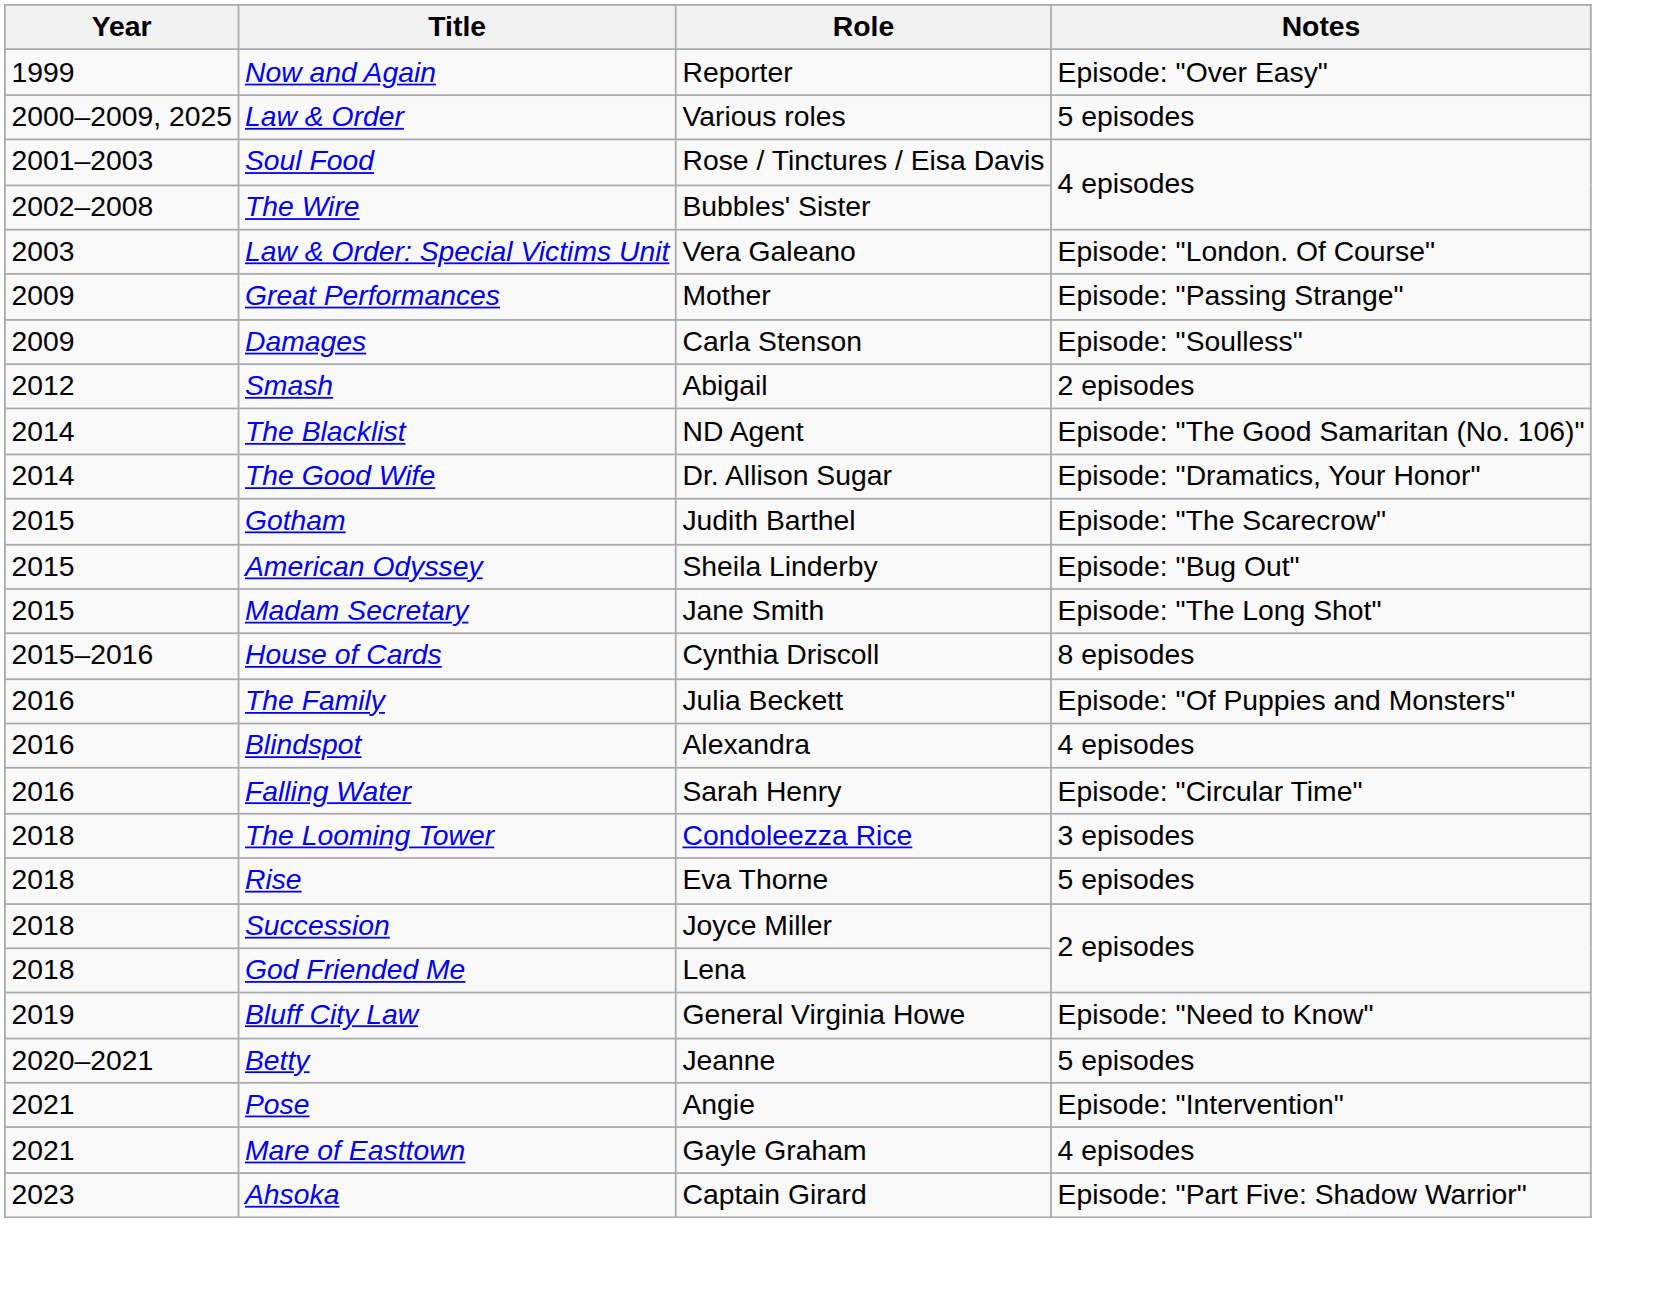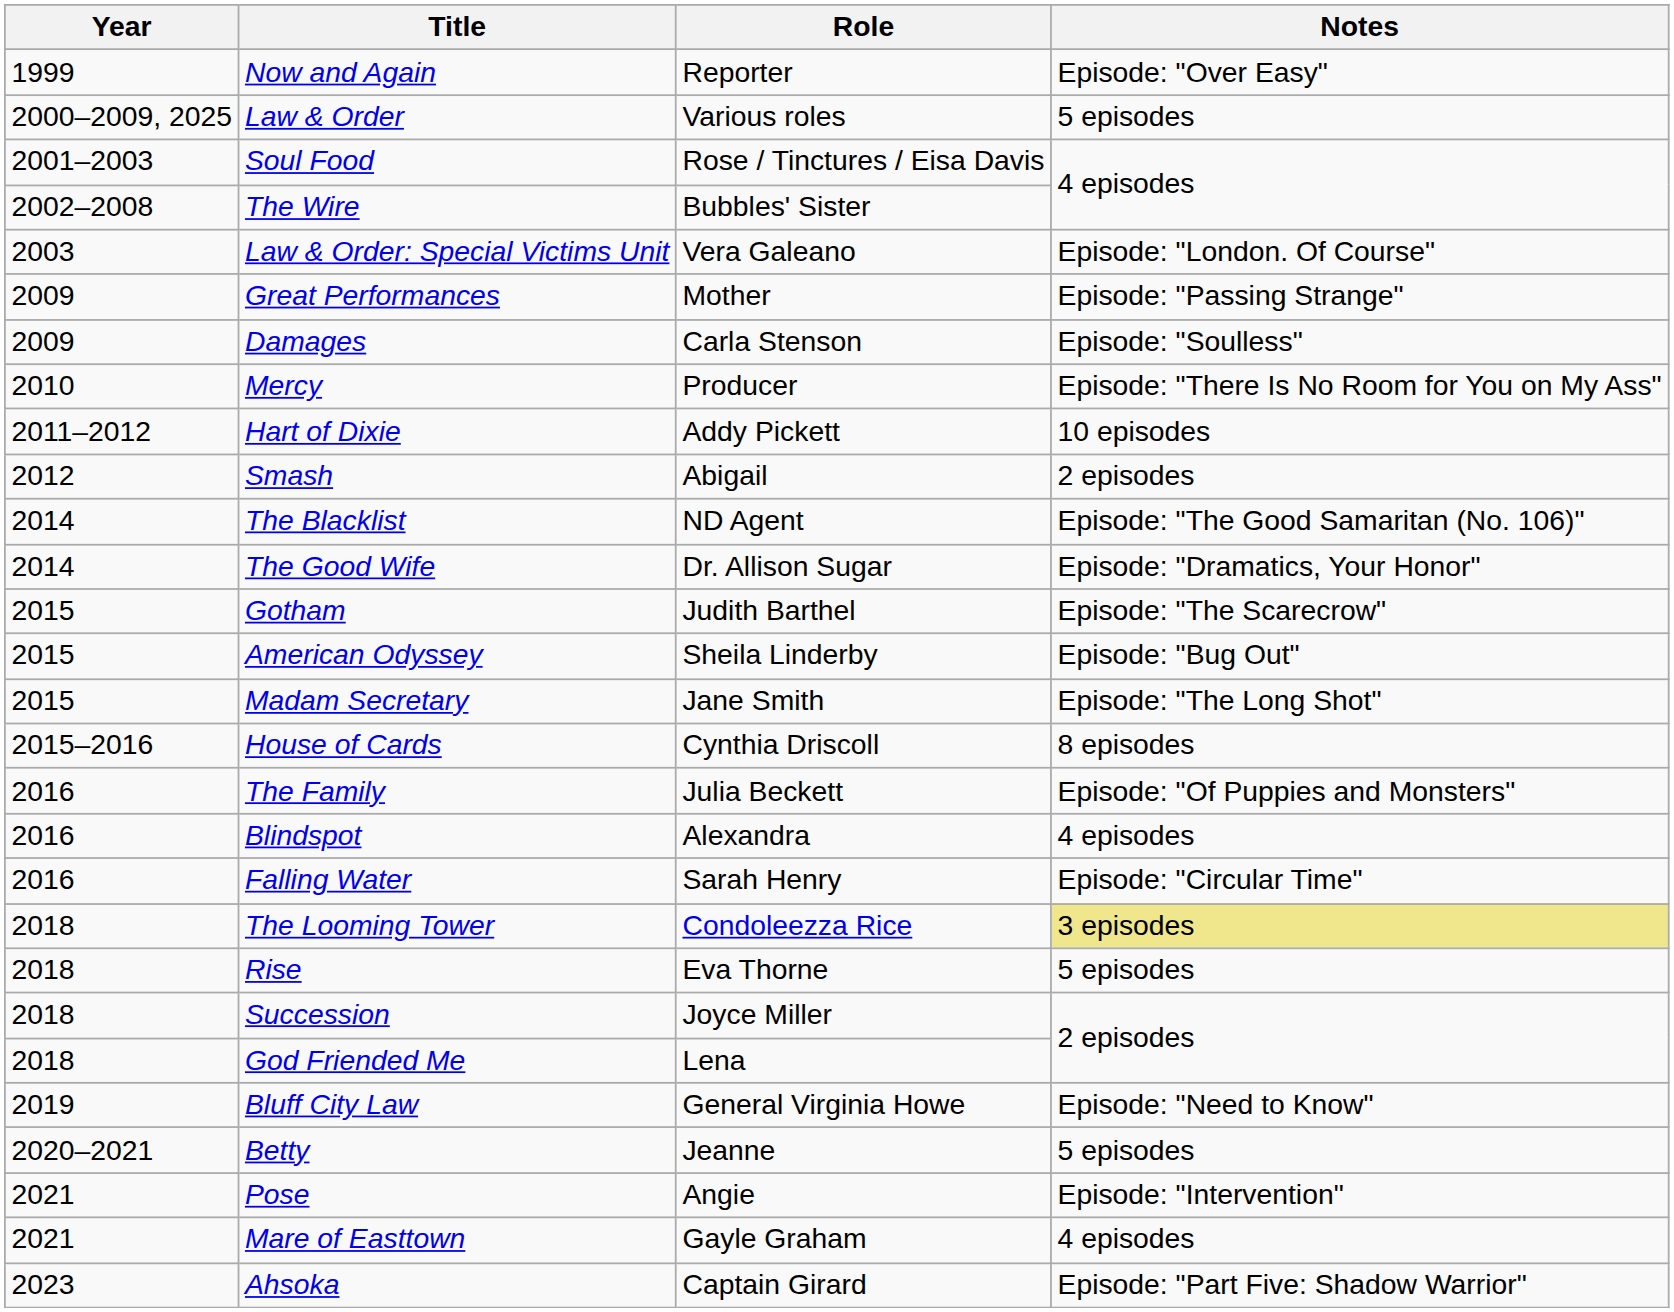+ row: 2010 | Mercy | Producer | Episode: "There Is No Room for You on My Ass"
+ row: 2011–2012 | Hart of Dixie | Addy Pickett | 10 episodes
The Looming Tower | Notes: no background -> khaki background
